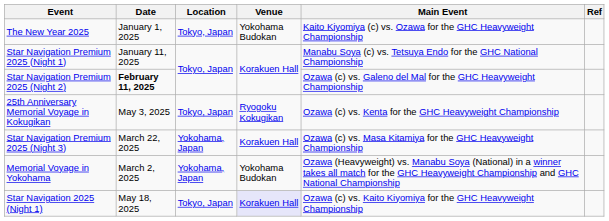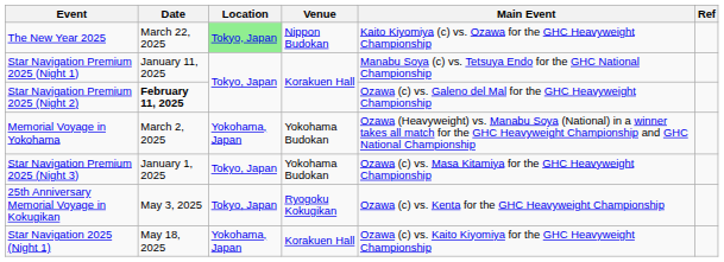The New Year 2025 | Date: January 1, 2025 -> March 22, 2025
The New Year 2025 | Location: no background -> lightgreen background
The New Year 2025 | Venue: Yokohama Budokan -> Nippon Budokan
rows swapped: Memorial Voyage in Yokohama <-> 25th Anniversary Memorial Voyage in Kokugikan
Star Navigation Premium 2025 (Night 3) | Date: March 22, 2025 -> January 1, 2025
Star Navigation Premium 2025 (Night 3) | Location: Yokohama, Japan -> Tokyo, Japan
Star Navigation Premium 2025 (Night 3) | Venue: Korakuen Hall -> Yokohama Budokan
Star Navigation 2025 (Night 1) | Location: Tokyo, Japan -> Yokohama, Japan
Star Navigation 2025 (Night 1) | Venue: lavender background -> no background
